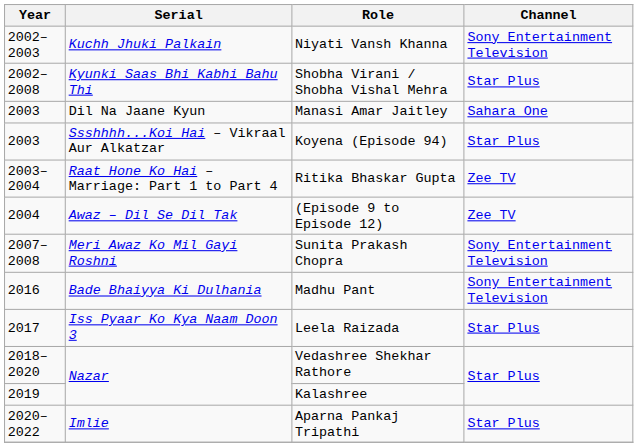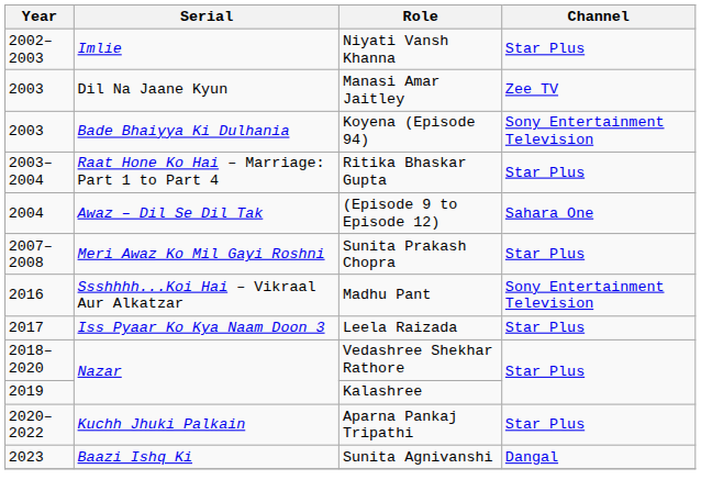Niyati Vansh Khanna | Serial: Kuchh Jhuki Palkain -> Imlie
Niyati Vansh Khanna | Channel: Sony Entertainment Television -> Star Plus
- row: 2002–2008 | Kyunki Saas Bhi Kabhi Bahu Thi | Shobha Virani / Shobha Vishal Mehra | Star Plus
Manasi Amar Jaitley | Channel: Sahara One -> Zee TV
Koyena (Episode 94) | Serial: Ssshhhh...Koi Hai – Vikraal Aur Alkatzar -> Bade Bhaiyya Ki Dulhania
Koyena (Episode 94) | Channel: Star Plus -> Sony Entertainment Television
Ritika Bhaskar Gupta | Channel: Zee TV -> Star Plus
(Episode 9 to Episode 12) | Channel: Zee TV -> Sahara One
Sunita Prakash Chopra | Channel: Sony Entertainment Television -> Star Plus
Madhu Pant | Serial: Bade Bhaiyya Ki Dulhania -> Ssshhhh...Koi Hai – Vikraal Aur Alkatzar
Aparna Pankaj Tripathi | Serial: Imlie -> Kuchh Jhuki Palkain
+ row: 2023 | Baazi Ishq Ki | Sunita Agnivanshi | Dangal
